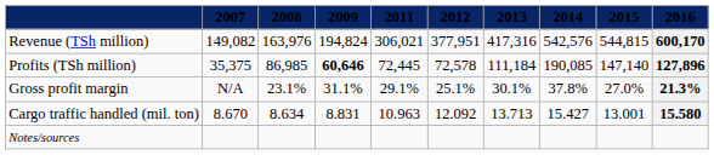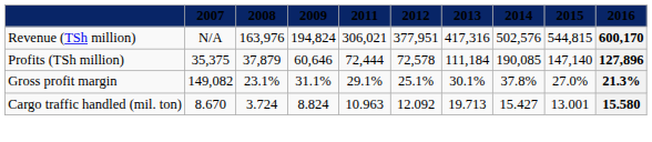Revenue (TSh million) | 2007: 149,082 -> N/A
Revenue (TSh million) | 2014: 542,576 -> 502,576
Profits (TSh million) | 2008: 86,985 -> 37,879
Profits (TSh million) | 2009: bold -> normal
Profits (TSh million) | 2011: 72,445 -> 72,444
Gross profit margin | 2007: N/A -> 149,082
Cargo traffic handled (mil. ton) | 2008: 8.634 -> 3.724
Cargo traffic handled (mil. ton) | 2009: 8.831 -> 8.824
Cargo traffic handled (mil. ton) | 2013: 13.713 -> 19.713
- row: Notes/sources
